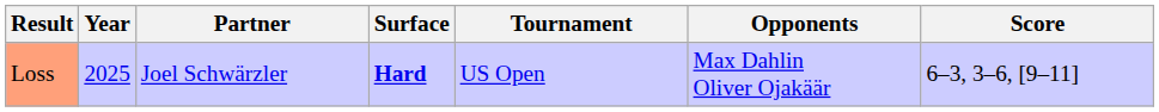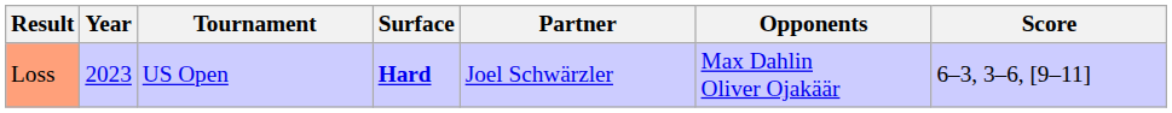columns swapped: Tournament <-> Partner
Loss | Year: 2025 -> 2023
